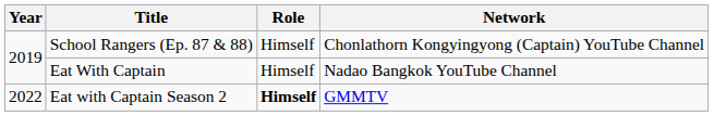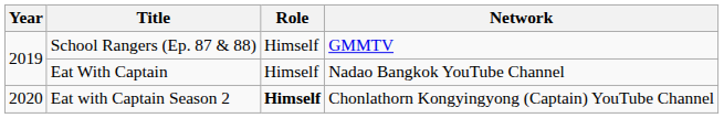School Rangers (Ep. 87 & 88) | Network: Chonlathorn Kongyingyong (Captain) YouTube Channel -> GMMTV
Eat with Captain Season 2 | Year: 2022 -> 2020
Eat with Captain Season 2 | Network: GMMTV -> Chonlathorn Kongyingyong (Captain) YouTube Channel
